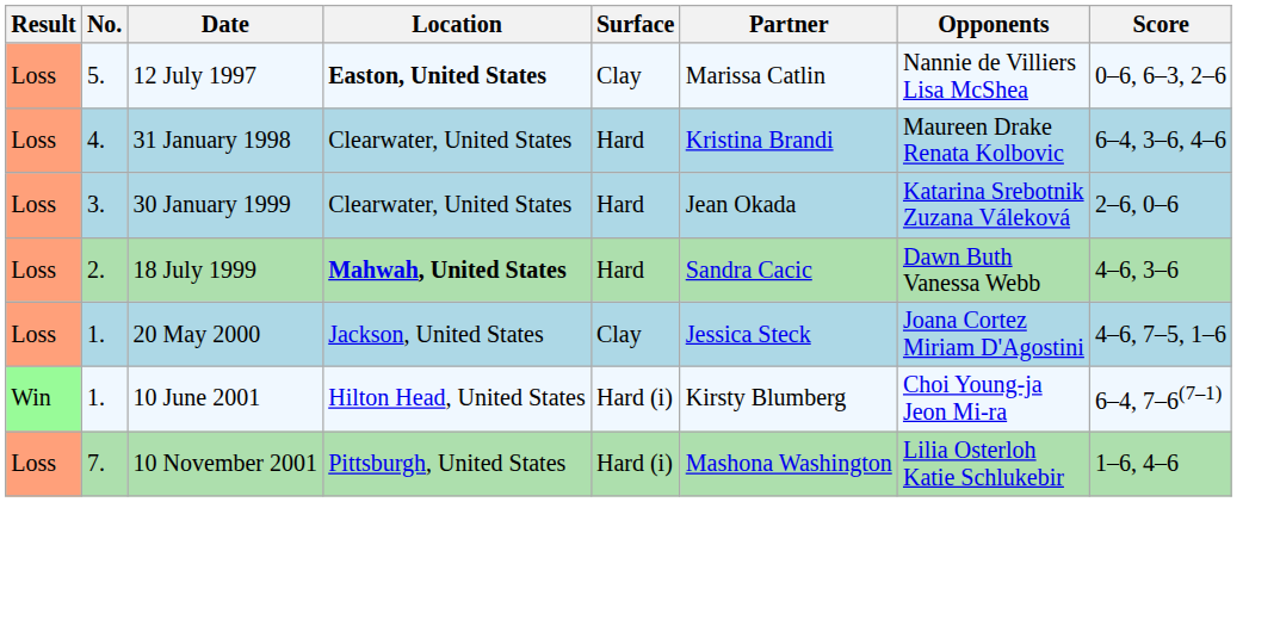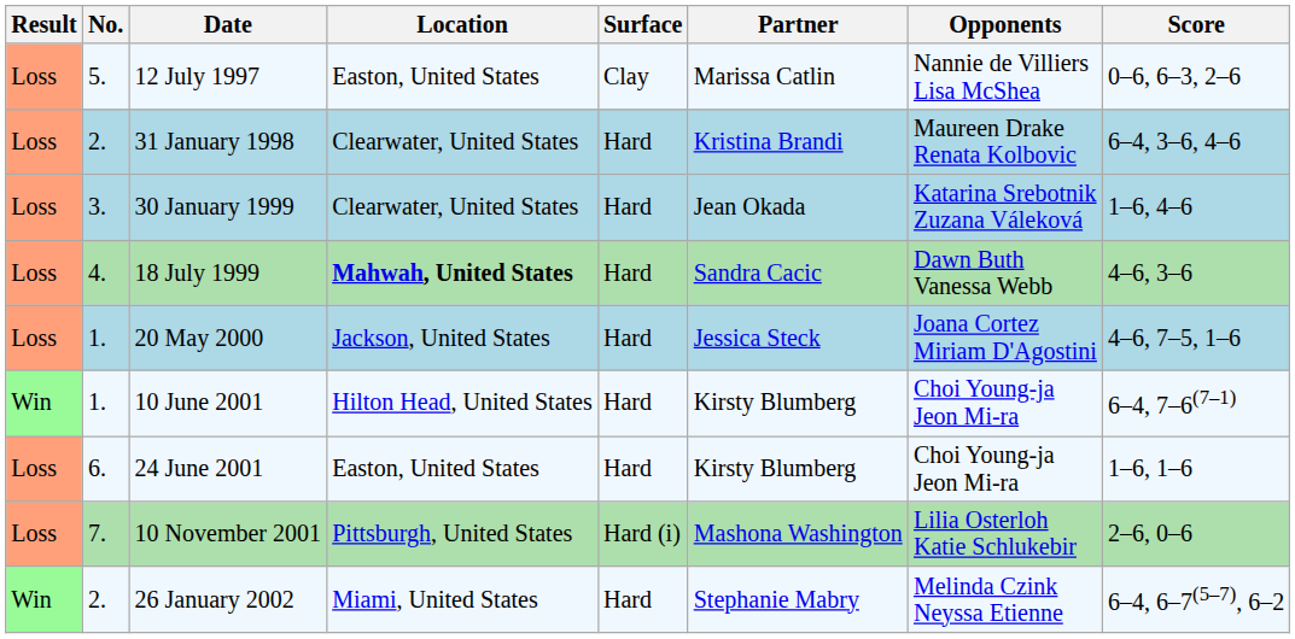12 July 1997 | Location: bold -> normal
31 January 1998 | No.: 4. -> 2.
30 January 1999 | Score: 2–6, 0–6 -> 1–6, 4–6
18 July 1999 | No.: 2. -> 4.
20 May 2000 | Surface: Clay -> Hard
10 June 2001 | Surface: Hard (i) -> Hard
+ row: Loss | 6. | 24 June 2001 | Easton, United States | Hard | Kirsty Blumberg | Choi Young-ja Jeon Mi-ra | 1–6, 1–6
10 November 2001 | Score: 1–6, 4–6 -> 2–6, 0–6
+ row: Win | 2. | 26 January 2002 | Miami, United States | Hard | Stephanie Mabry | Melinda Czink Neyssa Etienne | 6–4, 6–7(5–7), 6–2
